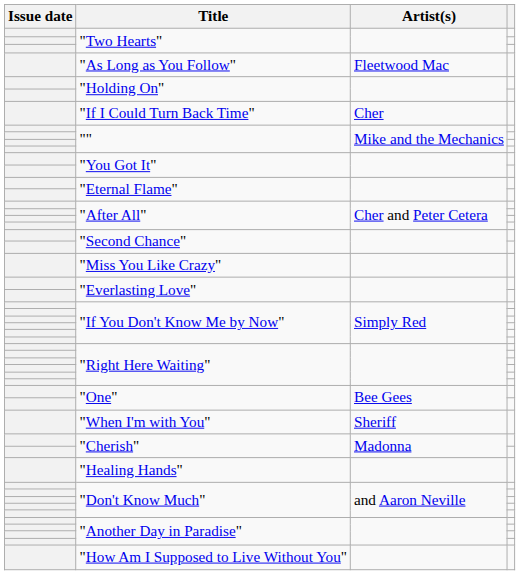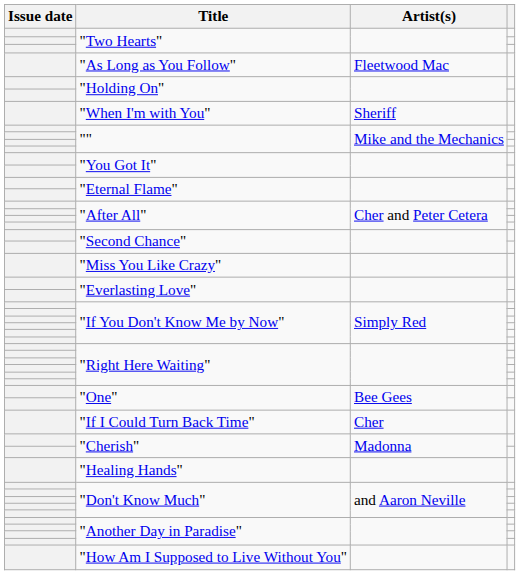rows swapped: "When I'm with You" <-> "If I Could Turn Back Time"
